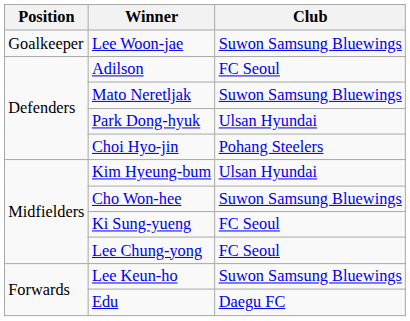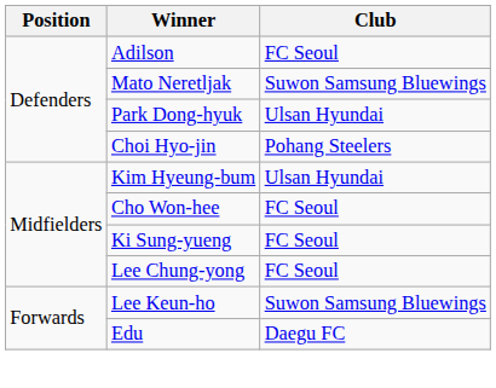- row: Goalkeeper | Lee Woon-jae | Suwon Samsung Bluewings
Cho Won-hee | Club: Suwon Samsung Bluewings -> FC Seoul
